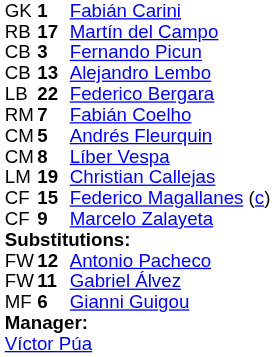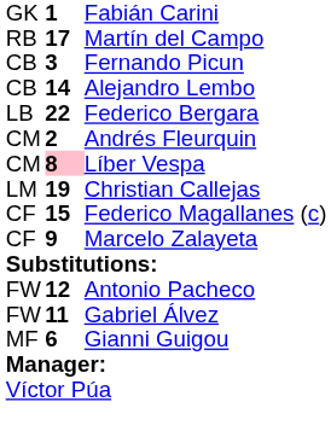Alejandro Lembo | column 2: 13 -> 14
- row: RM | 7 | Fabián Coelho
Andrés Fleurquin | column 2: 5 -> 2
Líber Vespa | column 2: no background -> pink background
